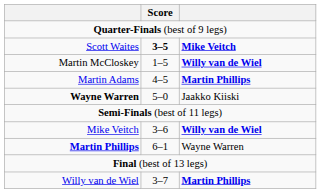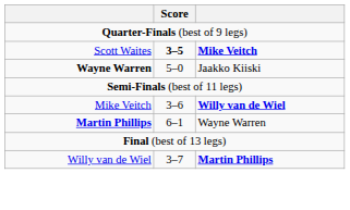- row: Martin McCloskey | 1–5 | Willy van de Wiel
- row: Martin Adams | 4–5 | Martin Phillips
